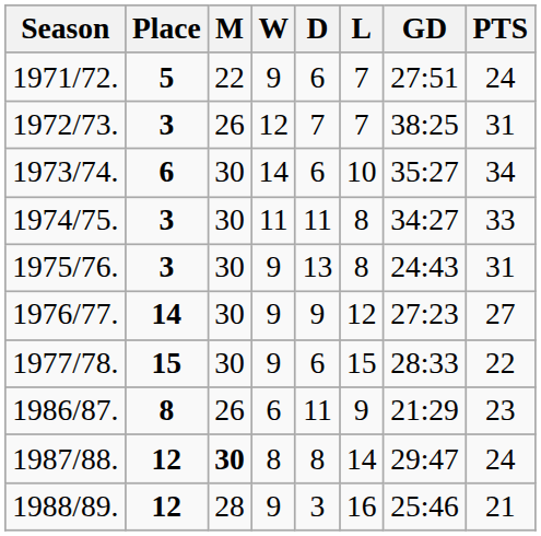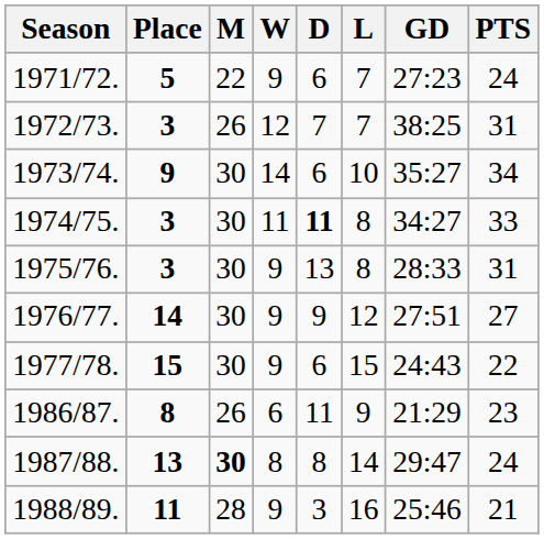1971/72. | GD: 27:51 -> 27:23
1973/74. | Place: 6 -> 9
1974/75. | D: normal -> bold
1975/76. | GD: 24:43 -> 28:33
1976/77. | GD: 27:23 -> 27:51
1977/78. | GD: 28:33 -> 24:43
1987/88. | Place: 12 -> 13
1988/89. | Place: 12 -> 11
